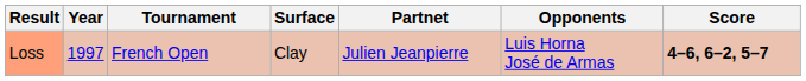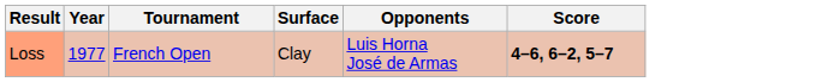- column: Partnet | Julien Jeanpierre
Loss | Year: 1997 -> 1977
